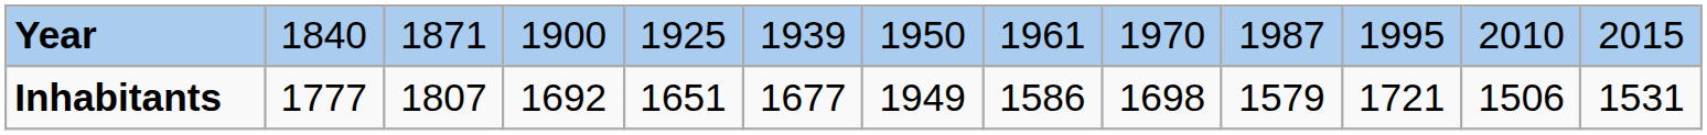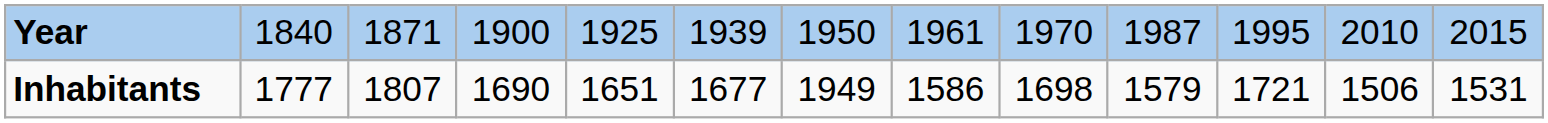Inhabitants | column 4: 1692 -> 1690
